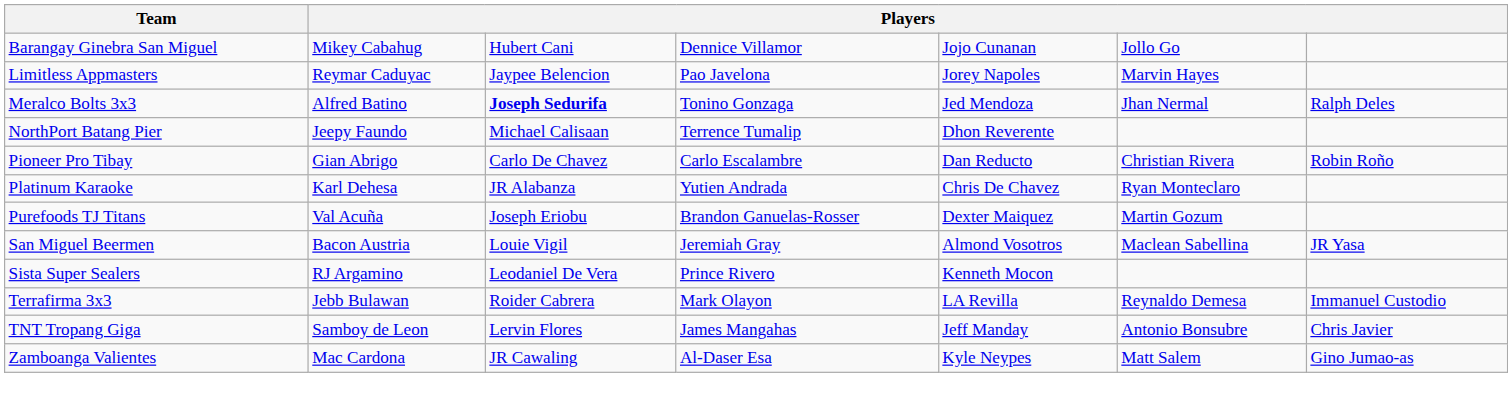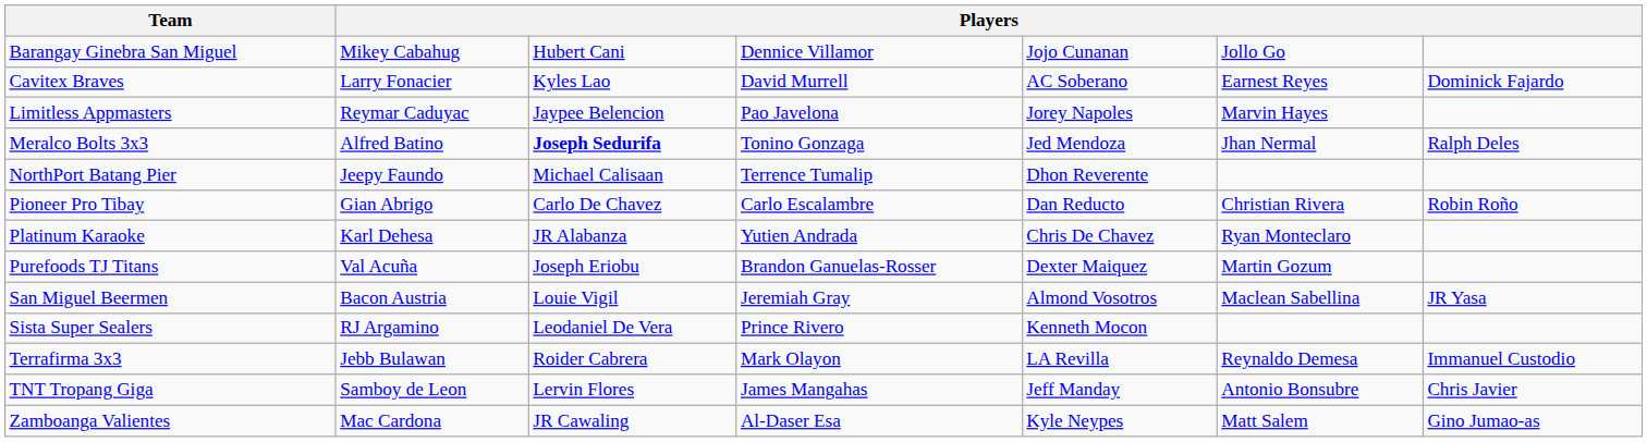+ row: Cavitex Braves | Larry Fonacier | Kyles Lao | David Murrell | AC Soberano | Earnest Reyes | Dominick Fajardo
